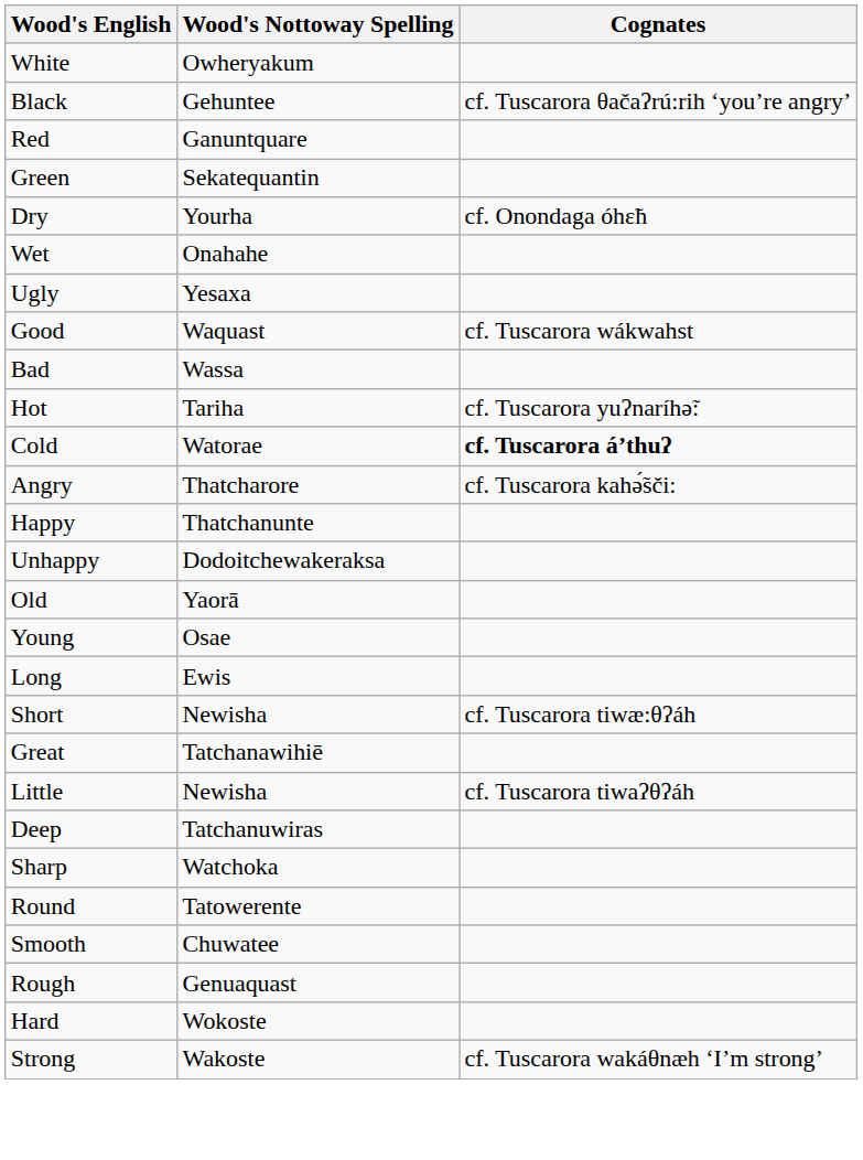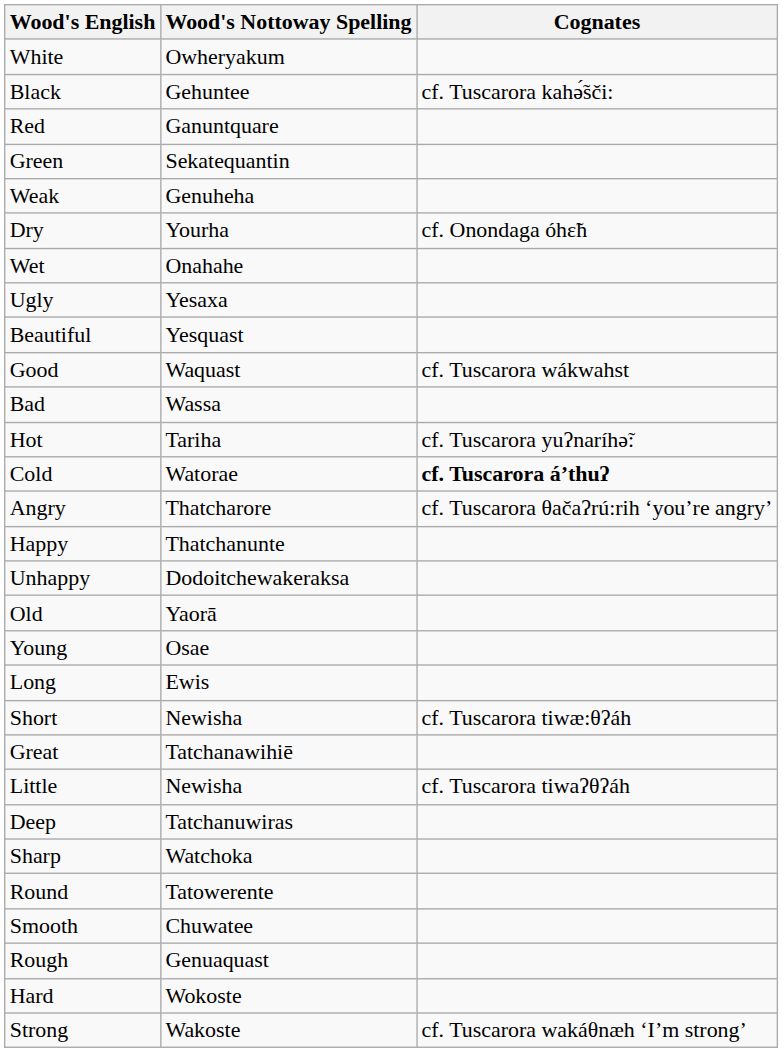Black | Cognates: cf. Tuscarora θačaʔrú:rih ‘you’re angry’ -> cf. Tuscarora kahə̃́sči:
+ row: Weak | Genuheha
+ row: Beautiful | Yesquast
Angry | Cognates: cf. Tuscarora kahə̃́sči: -> cf. Tuscarora θačaʔrú:rih ‘you’re angry’
